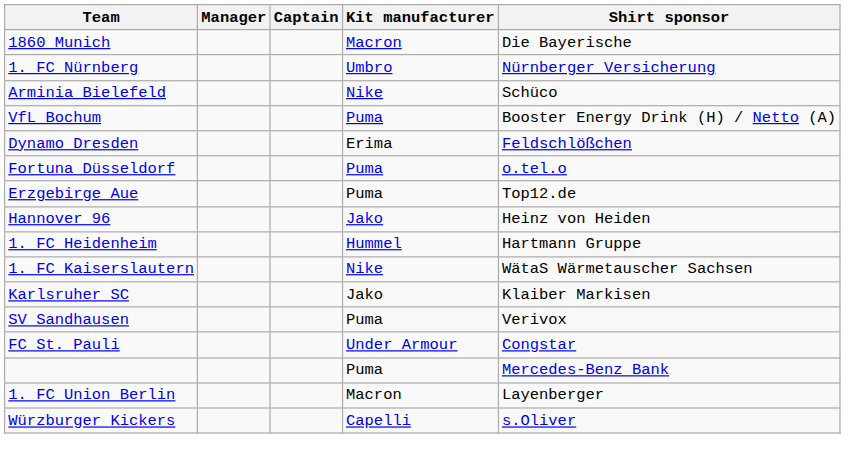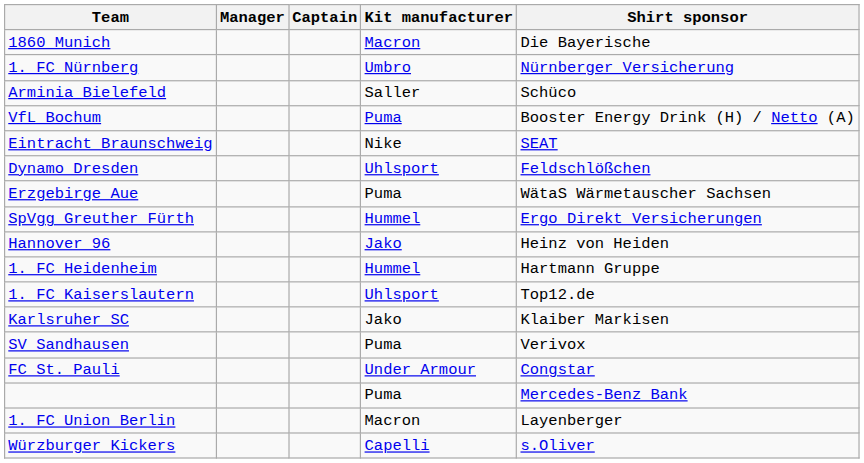Arminia Bielefeld | Kit manufacturer: Nike -> Saller
+ row: Eintracht Braunschweig | Nike | SEAT
Dynamo Dresden | Kit manufacturer: Erima -> Uhlsport
- row: Fortuna Düsseldorf | Puma | o.tel.o
Erzgebirge Aue | Shirt sponsor: Top12.de -> WätaS Wärmetauscher Sachsen
+ row: SpVgg Greuther Fürth | Hummel | Ergo Direkt Versicherungen
1. FC Kaiserslautern | Kit manufacturer: Nike -> Uhlsport
1. FC Kaiserslautern | Shirt sponsor: WätaS Wärmetauscher Sachsen -> Top12.de
